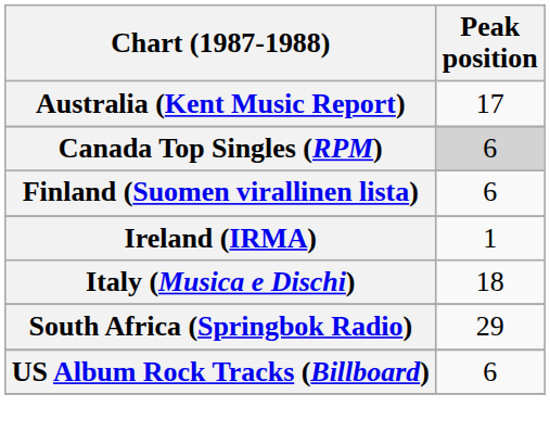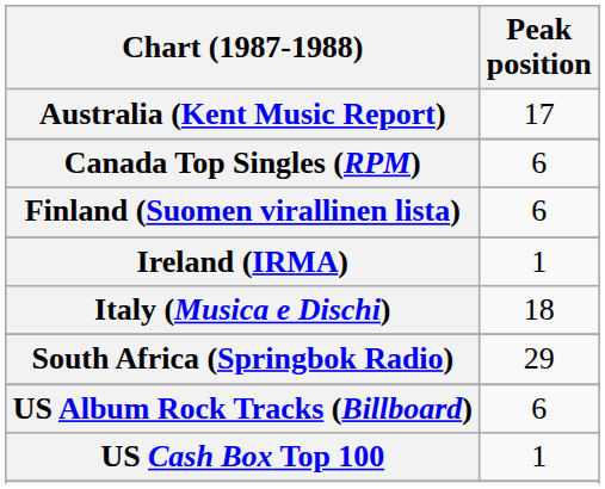Canada Top Singles (RPM) | Peak position: lightgrey background -> no background
+ row: US Cash Box Top 100 | 1
